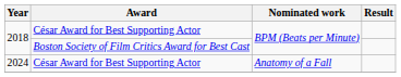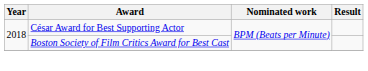- row: 2024 | César Award for Best Supporting Actor | Anatomy of a Fall
